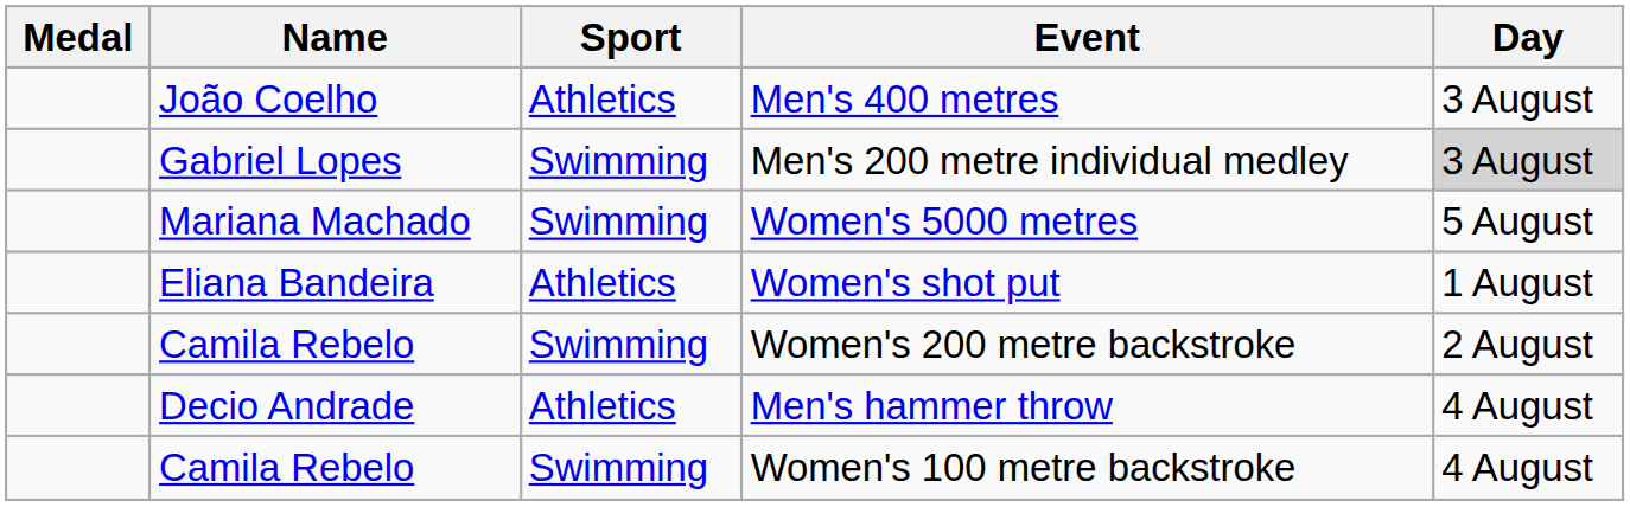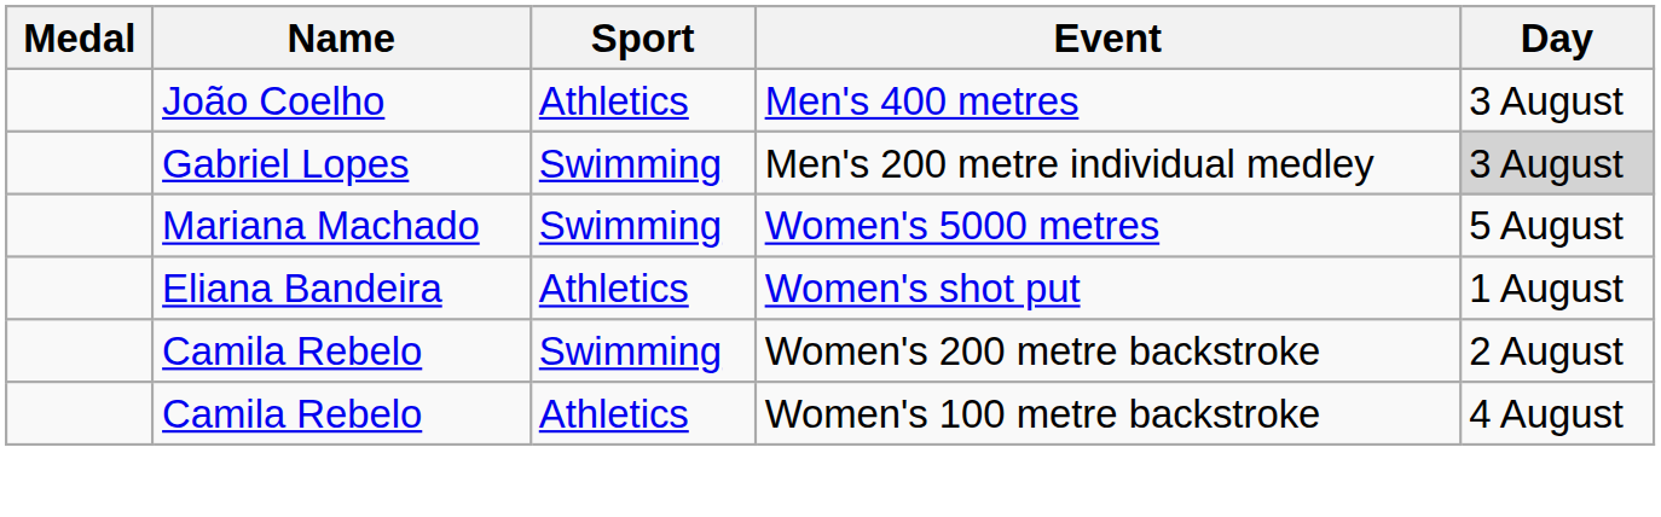- row: Decio Andrade | Athletics | Men's hammer throw | 4 August
Women's 100 metre backstroke | Sport: Swimming -> Athletics
